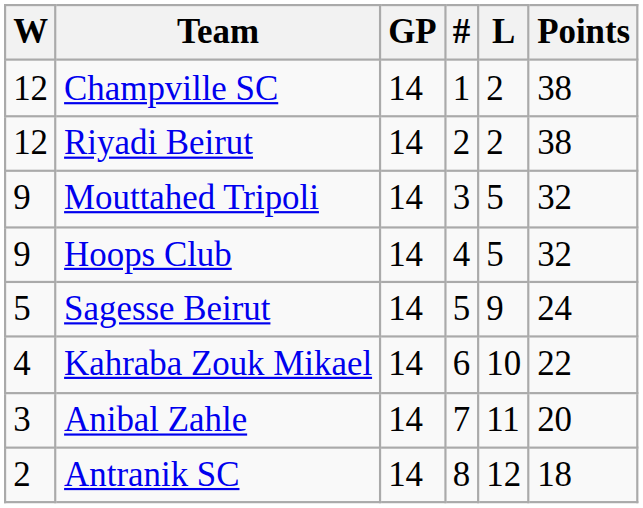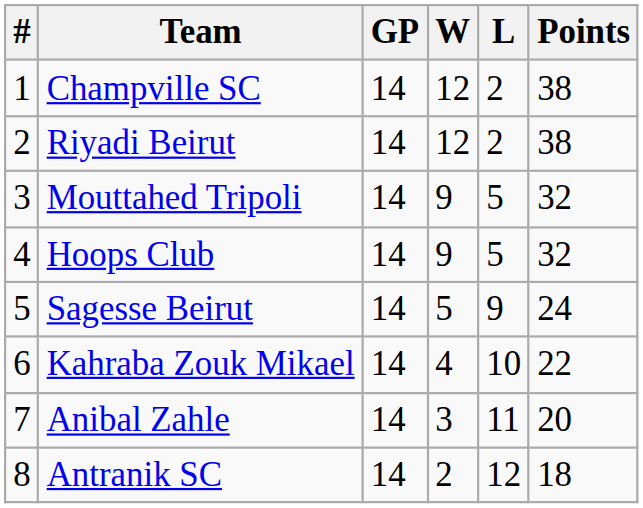columns swapped: # <-> W
